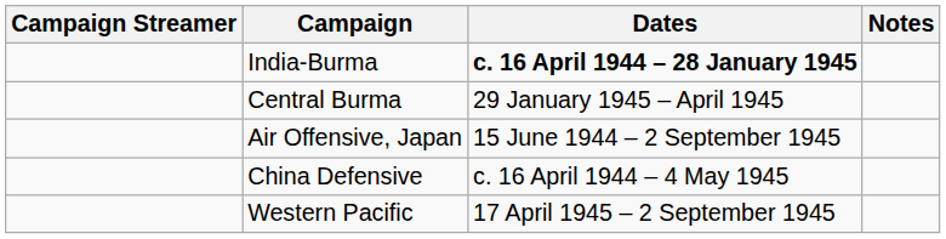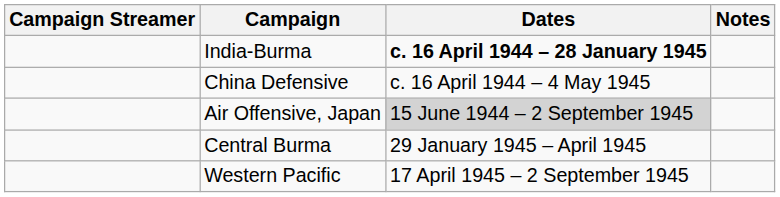rows swapped: China Defensive <-> Central Burma
Air Offensive, Japan | Dates: no background -> lightgrey background
